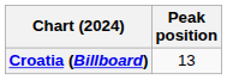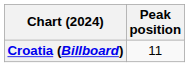Croatia (Billboard) | Peak position: 13 -> 11
